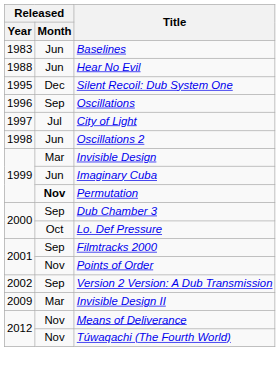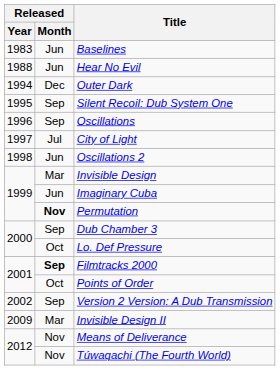+ row: 1994 | Dec | Outer Dark
Silent Recoil: Dub System One | Released / Month: Dec -> Sep
Filmtracks 2000 | Released / Month: normal -> bold
Points of Order | Released / Month: Nov -> Oct
